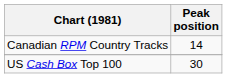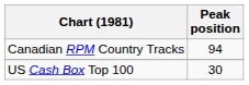Canadian RPM Country Tracks | Peak position: 14 -> 94
